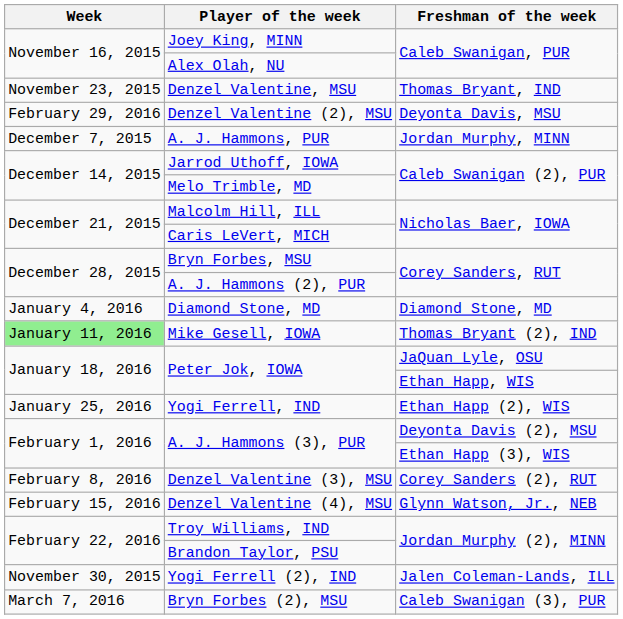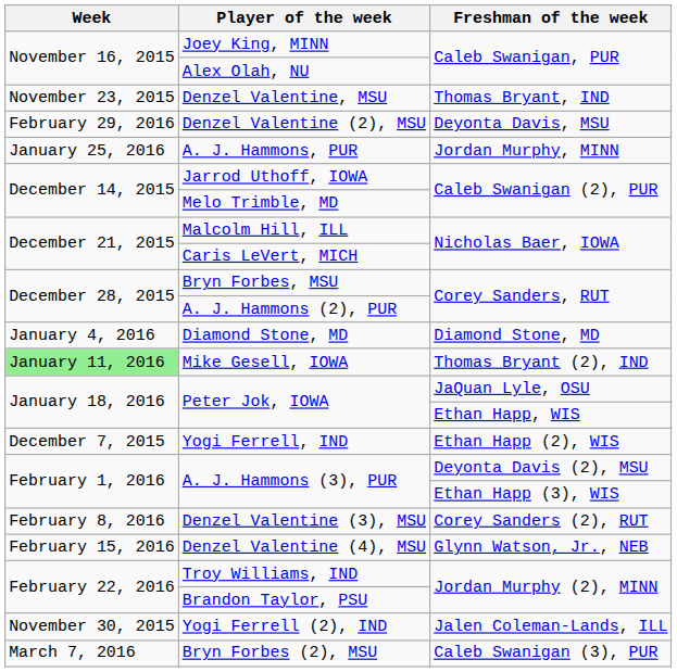A. J. Hammons, PUR | Week: December 7, 2015 -> January 25, 2016
Yogi Ferrell, IND | Week: January 25, 2016 -> December 7, 2015
